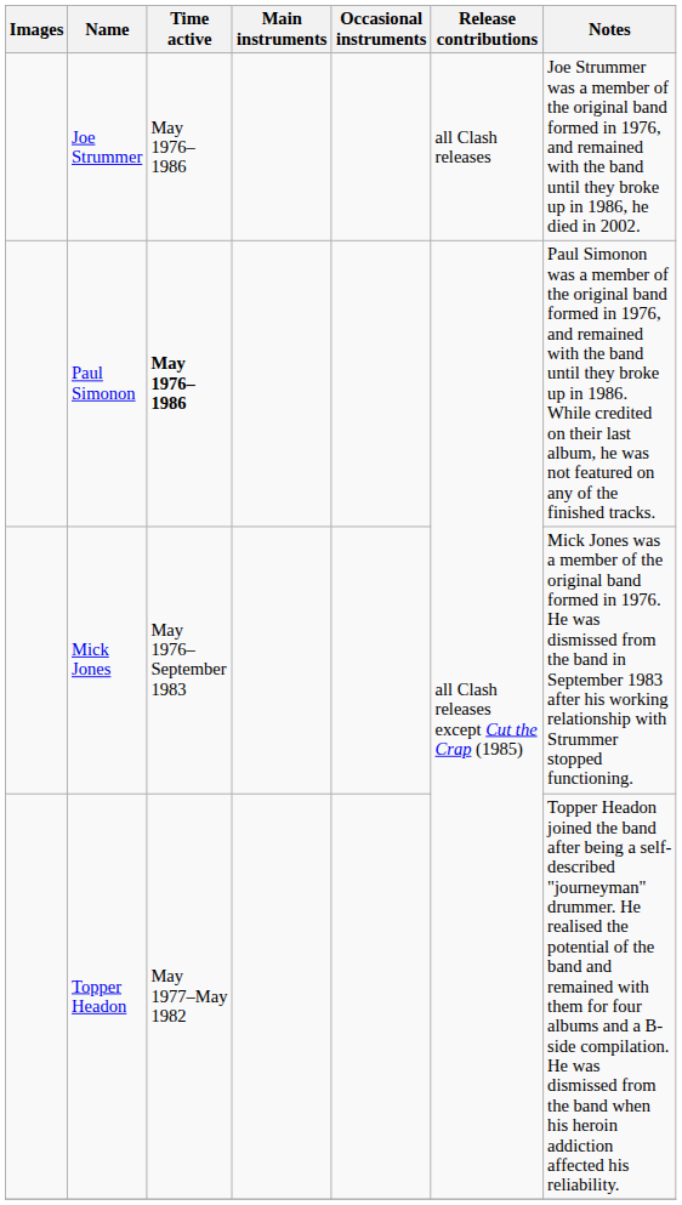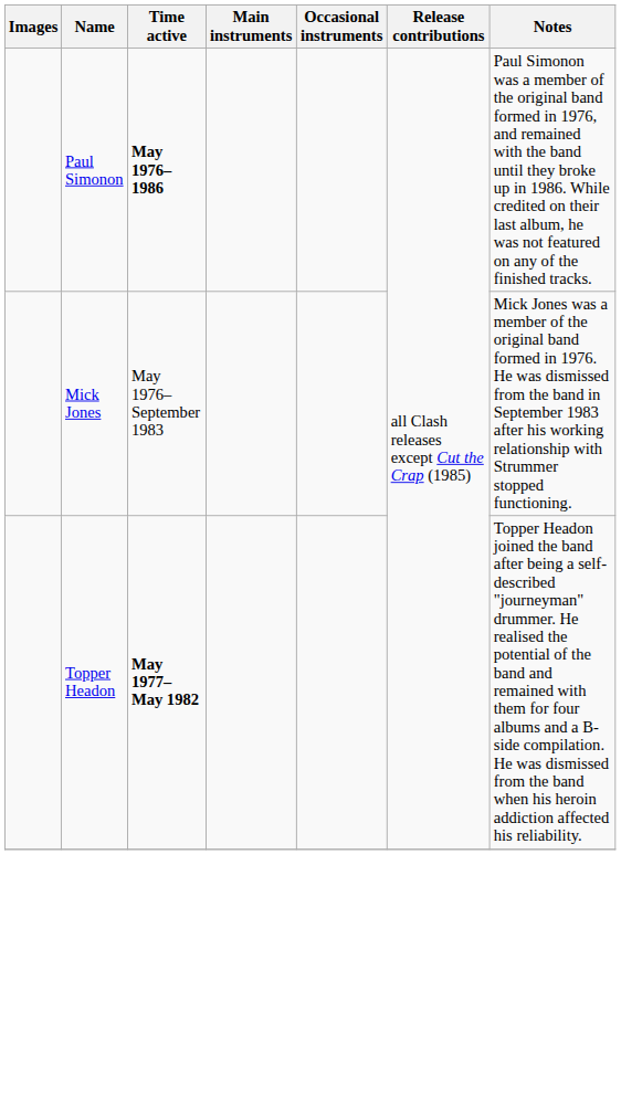- row: Joe Strummer | May 1976–1986 | all Clash releases | Joe Strummer was a member of the original band formed in 1976, and remained with the band until they broke up in 1986, he died in 2002.
Topper Headon | Time active: normal -> bold
